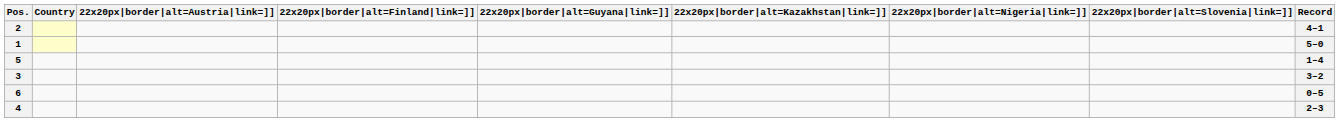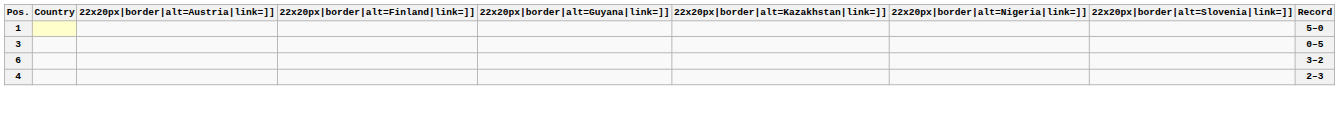- row: 2 | 4–1
- row: 5 | 1–4
3 | Record: 3–2 -> 0–5
6 | Record: 0–5 -> 3–2
